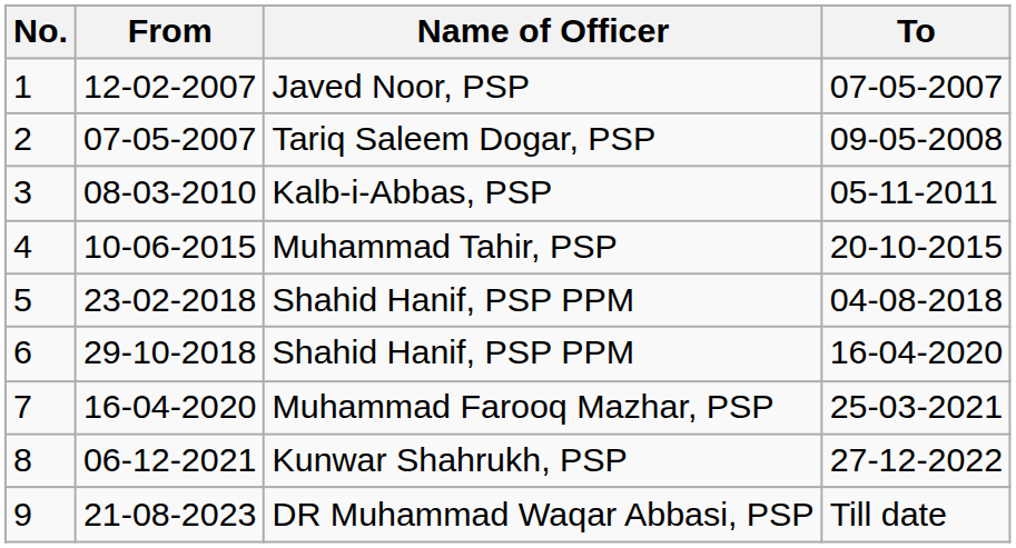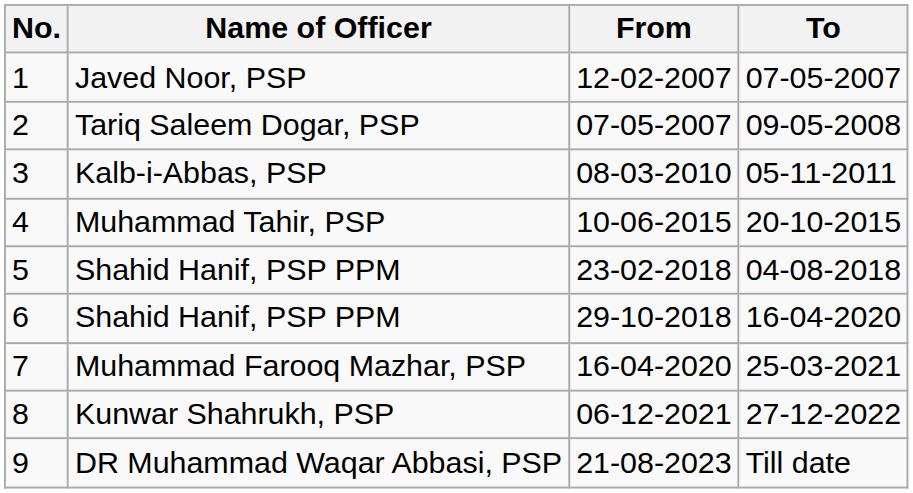columns swapped: Name of Officer <-> From
